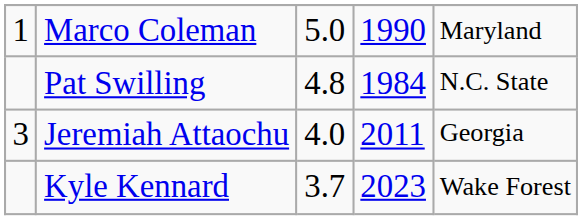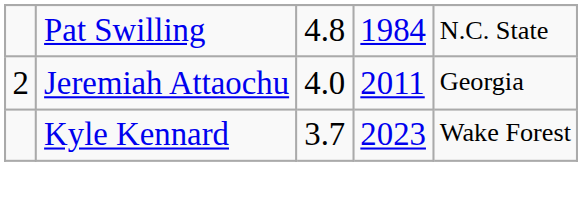- row: 1 | Marco Coleman | 5.0 | 1990 | Maryland
Jeremiah Attaochu | column 1: 3 -> 2
